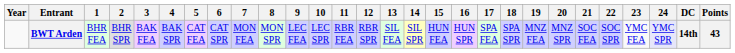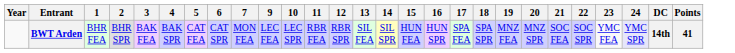- column: 8 | MON SPR
BWT Arden | Points: 43 -> 41
